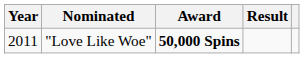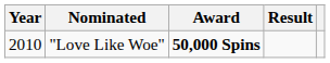"Love Like Woe" | Year: 2011 -> 2010
